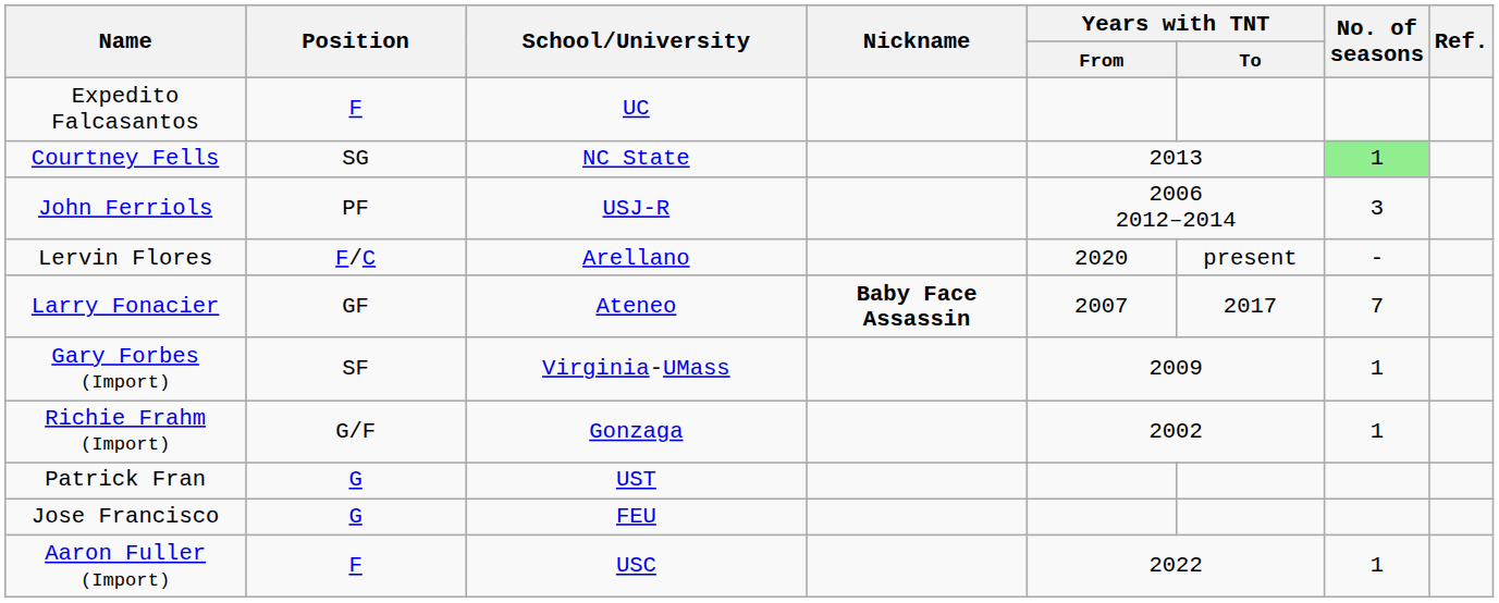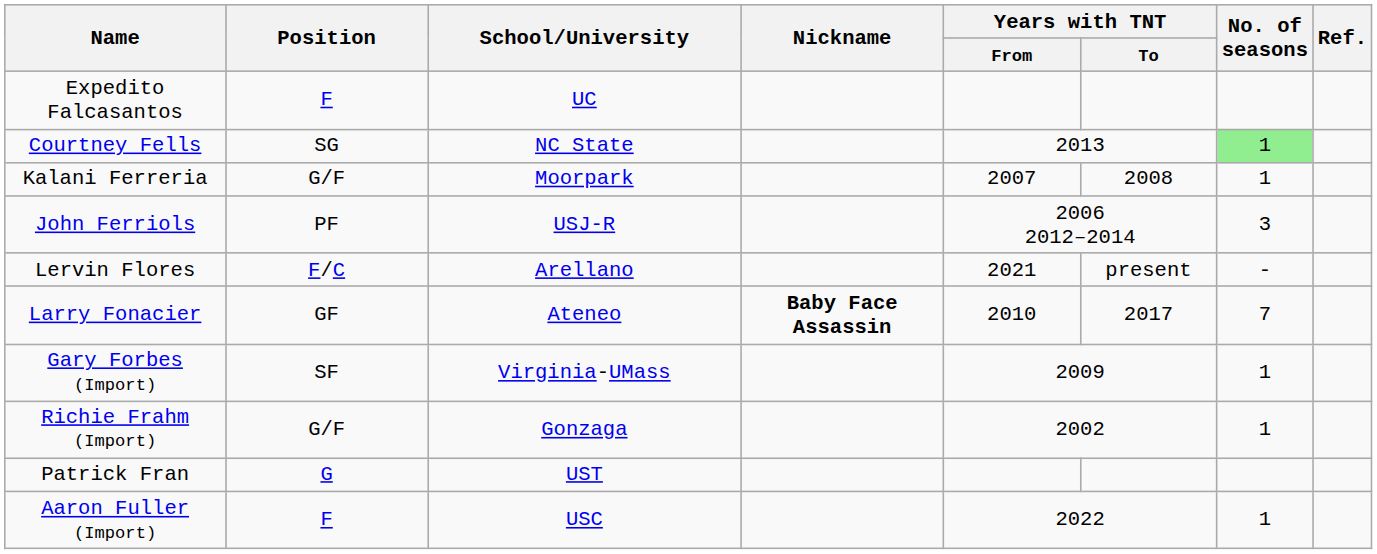+ row: Kalani Ferreria | G/F | Moorpark | 2007 | 2008 | 1
Lervin Flores | Years with TNT / From: 2020 -> 2021
Larry Fonacier | Years with TNT / From: 2007 -> 2010
- row: Jose Francisco | G | FEU
